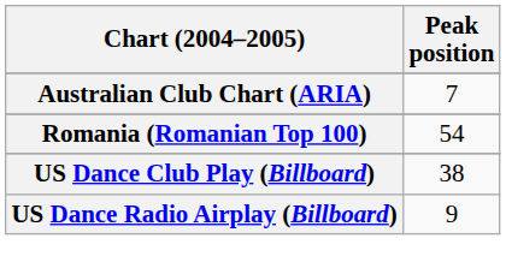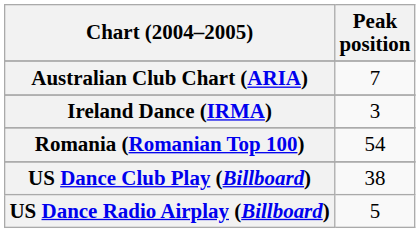+ row: Ireland Dance (IRMA) | 3
US Dance Radio Airplay (Billboard) | Peak position: 9 -> 5
